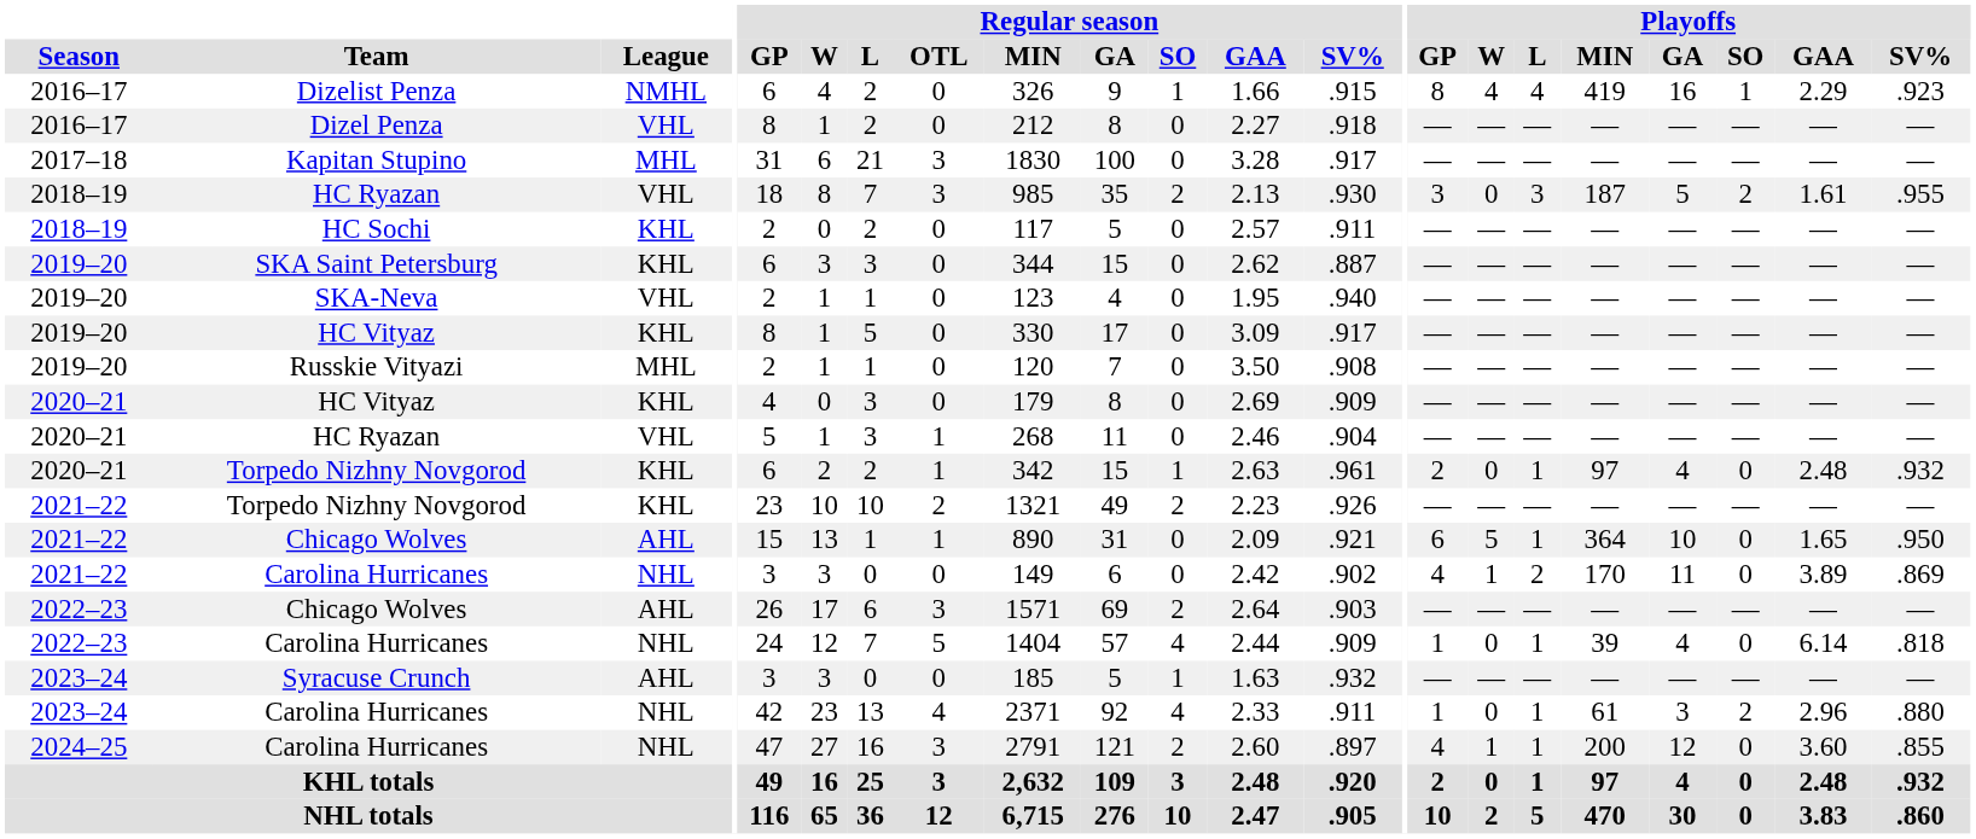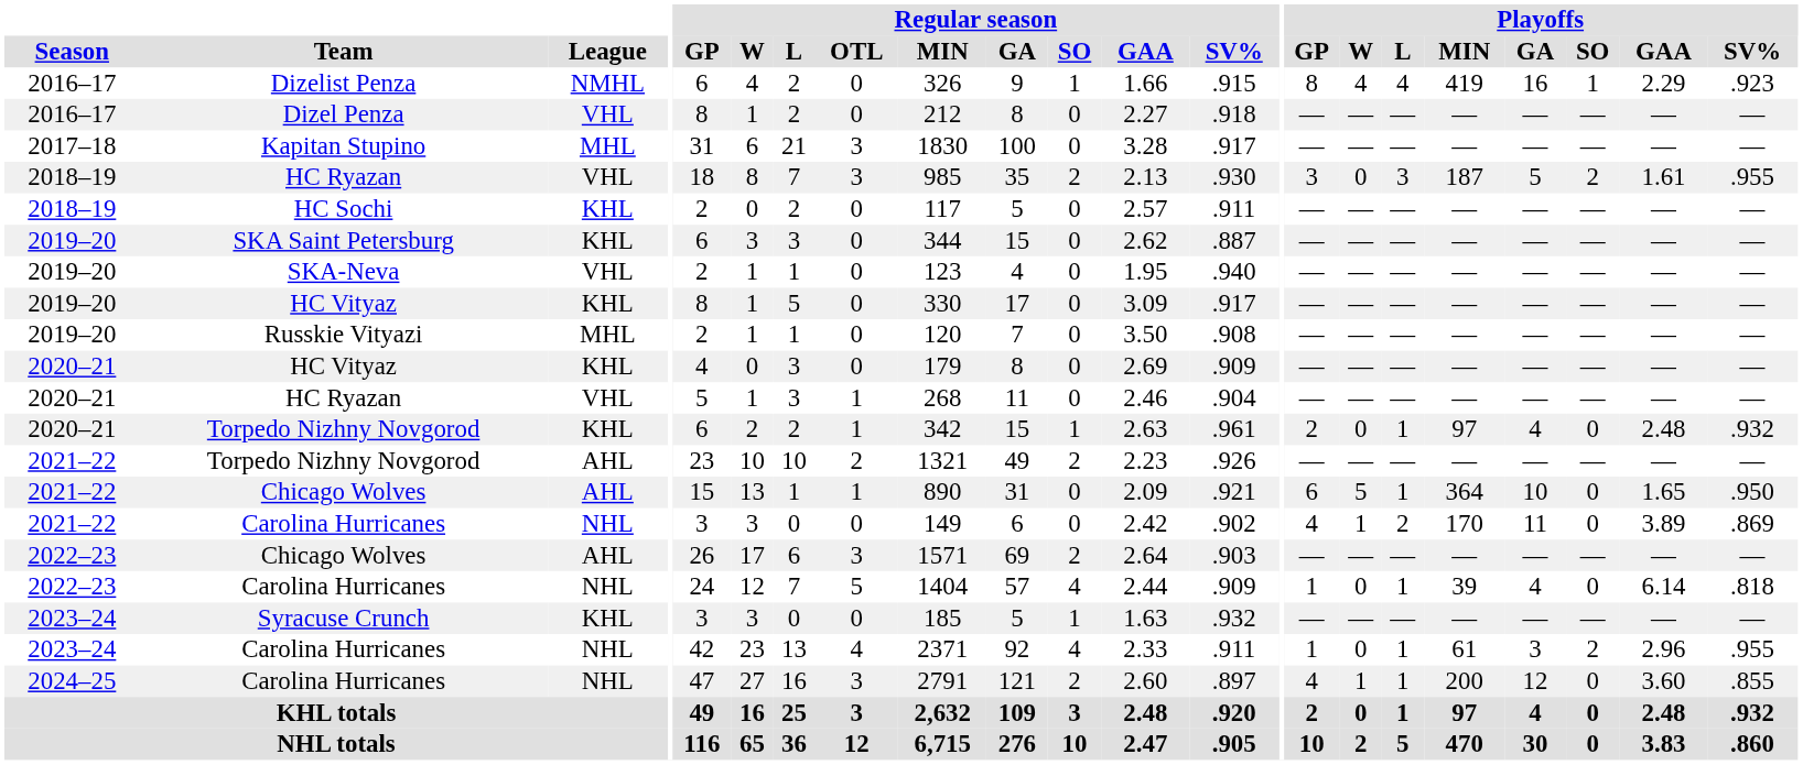2021–22 / Torpedo Nizhny Novgorod | League: KHL -> AHL
Syracuse Crunch | League: AHL -> KHL
2023–24 / Carolina Hurricanes | Playoffs / SV%: .880 -> .955
